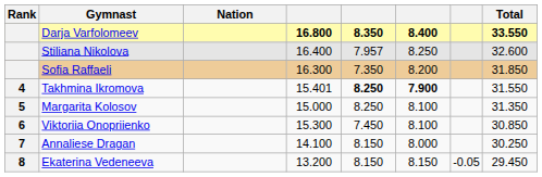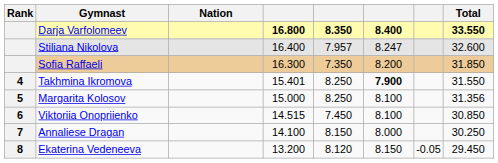Stiliana Nikolova | column 6: 8.250 -> 8.247
Takhmina Ikromova | column 5: bold -> normal
Margarita Kolosov | Total: 31.350 -> 31.356
Viktoriia Onopriienko | column 4: 15.300 -> 14.515
Ekaterina Vedeneeva | column 5: 8.150 -> 8.120
